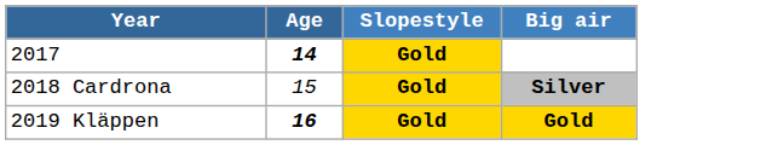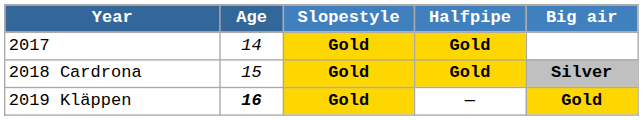+ column: Halfpipe | Gold | Gold | —
2017 | Age: bold -> normal
